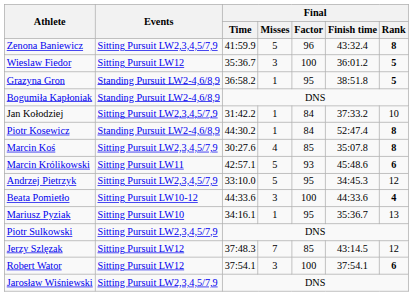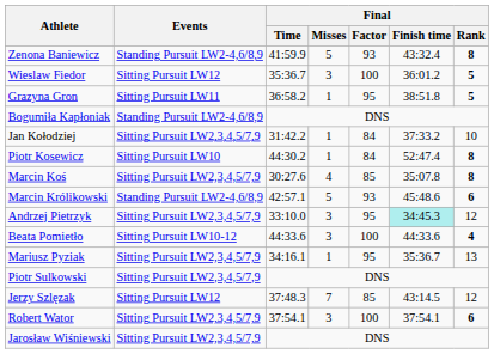Zenona Baniewicz | Events: Sitting Pursuit LW2,3,4,5/7,9 -> Standing Pursuit LW2-4,6/8,9
Zenona Baniewicz | Final / Factor: 96 -> 93
Grazyna Gron | Events: Standing Pursuit LW2-4,6/8,9 -> Sitting Pursuit LW11
Piotr Kosewicz | Events: Standing Pursuit LW2-4,6/8,9 -> Sitting Pursuit LW10
Marcin Królikowski | Events: Sitting Pursuit LW11 -> Standing Pursuit LW2-4,6/8,9
Andrzej Pietrzyk | Final / Misses: 5 -> 3
Andrzej Pietrzyk | Final / Finish time: no background -> paleturquoise background
Mariusz Pyziak | Events: Sitting Pursuit LW10 -> Sitting Pursuit LW2,3,4,5/7,9
Robert Wator | Events: Sitting Pursuit LW12 -> Sitting Pursuit LW2,3,4,5/7,9
